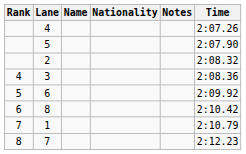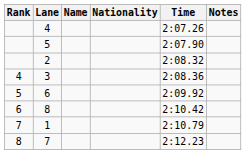columns swapped: Time <-> Notes
